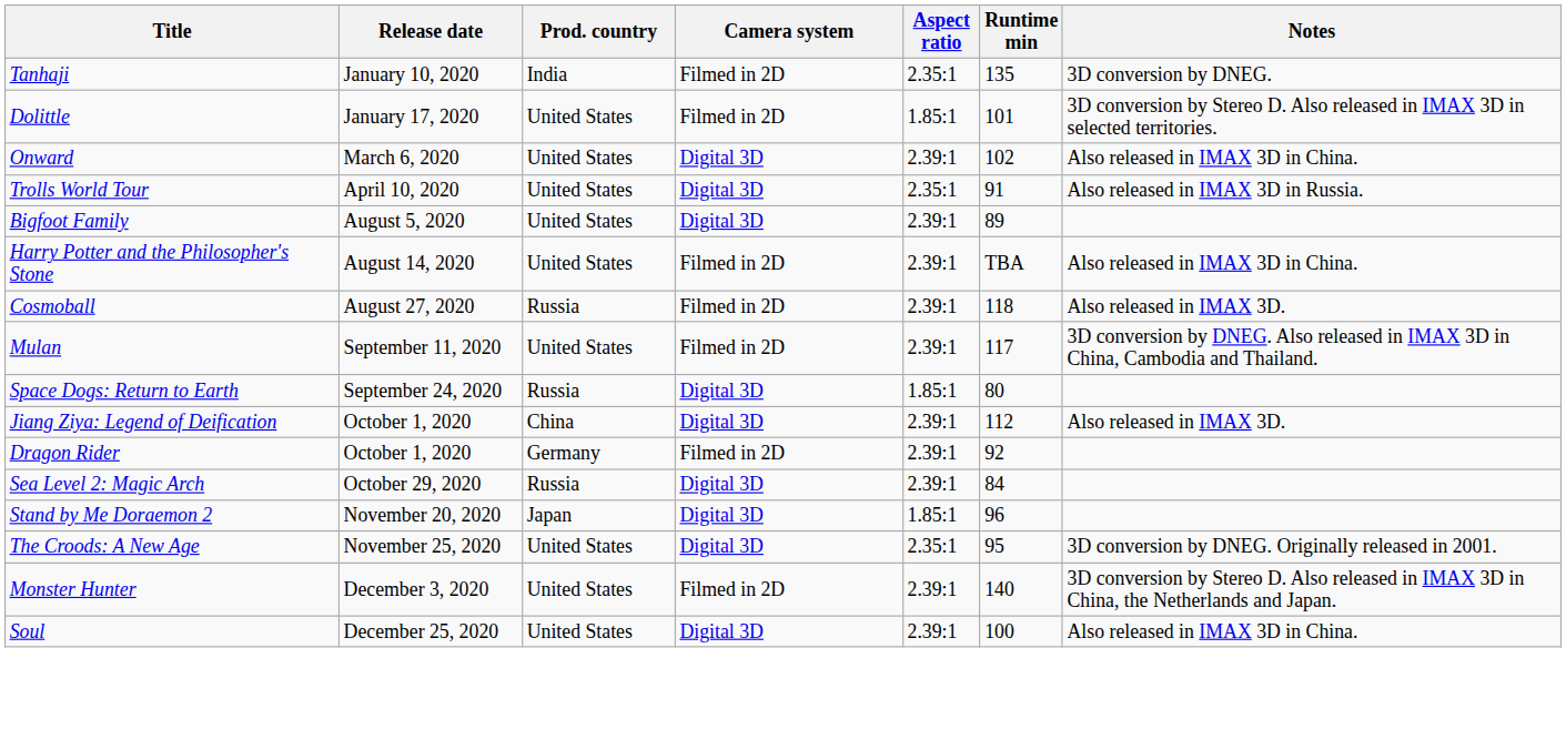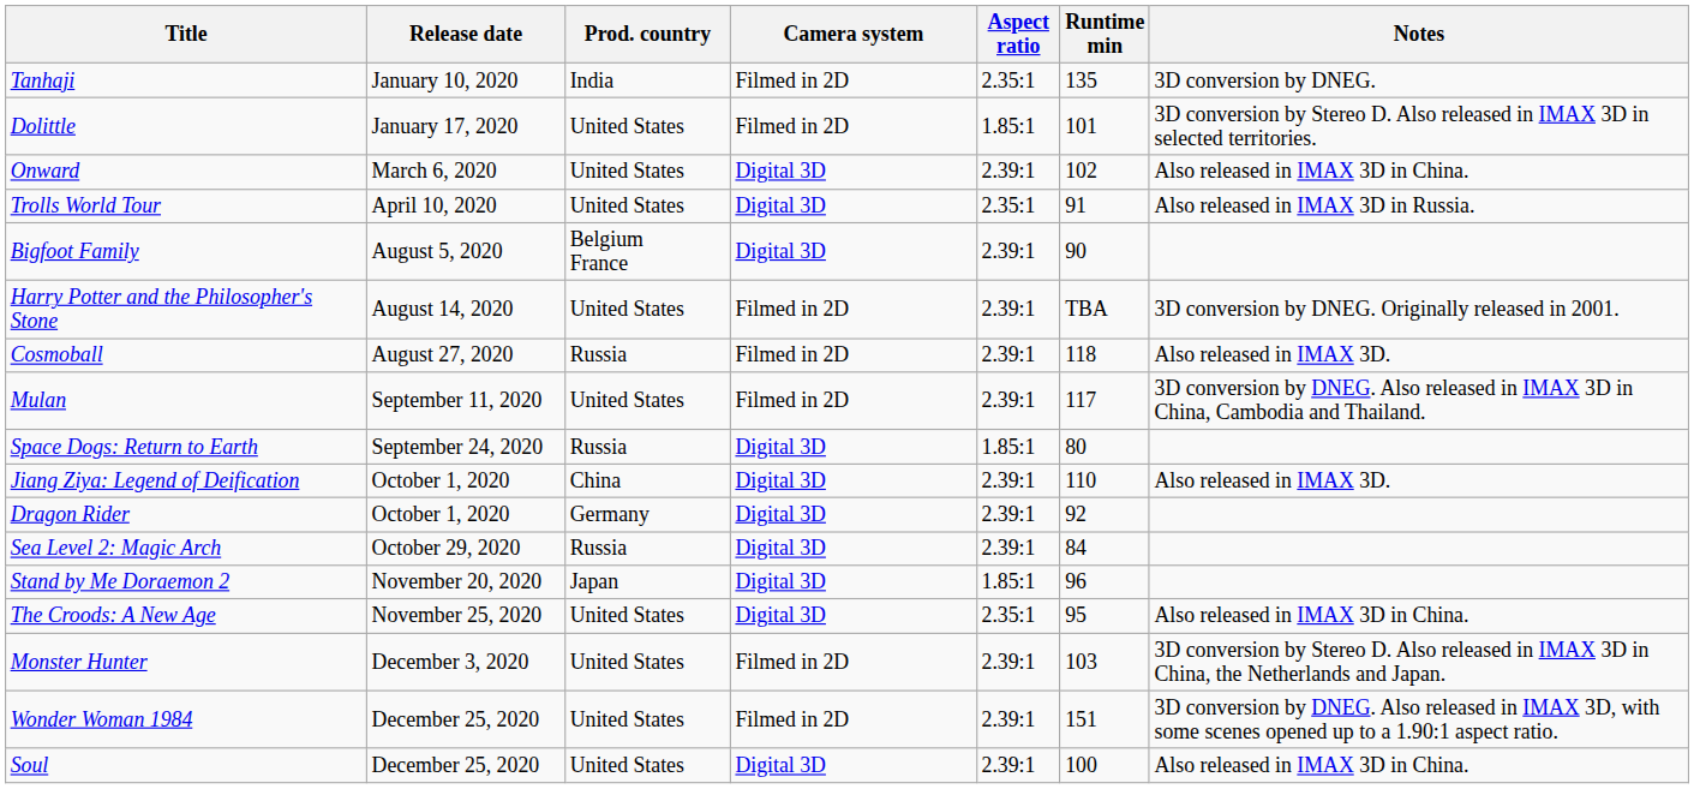Bigfoot Family | Prod. country: United States -> Belgium France
Bigfoot Family | Runtime min: 89 -> 90
Harry Potter and the Philosopher's Stone | Notes: Also released in IMAX 3D in China. -> 3D conversion by DNEG. Originally released in 2001.
Jiang Ziya: Legend of Deification | Runtime min: 112 -> 110
Dragon Rider | Camera system: Filmed in 2D -> Digital 3D
The Croods: A New Age | Notes: 3D conversion by DNEG. Originally released in 2001. -> Also released in IMAX 3D in China.
Monster Hunter | Runtime min: 140 -> 103
+ row: Wonder Woman 1984 | December 25, 2020 | United States | Filmed in 2D | 2.39:1 | 151 | 3D conversion by DNEG. Also released in IMAX 3D, with some scenes opened up to a 1.90:1 aspect ratio.
